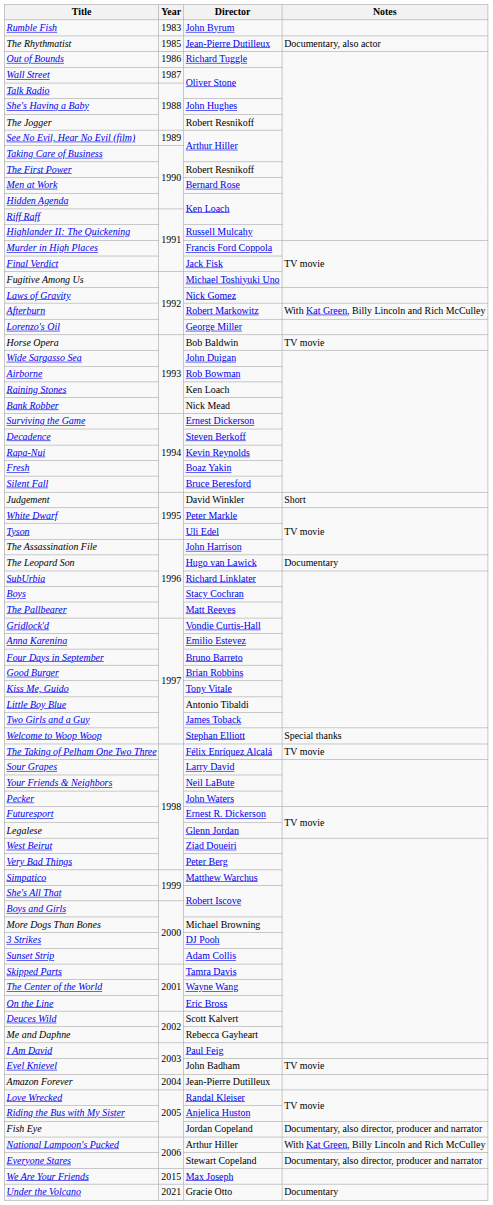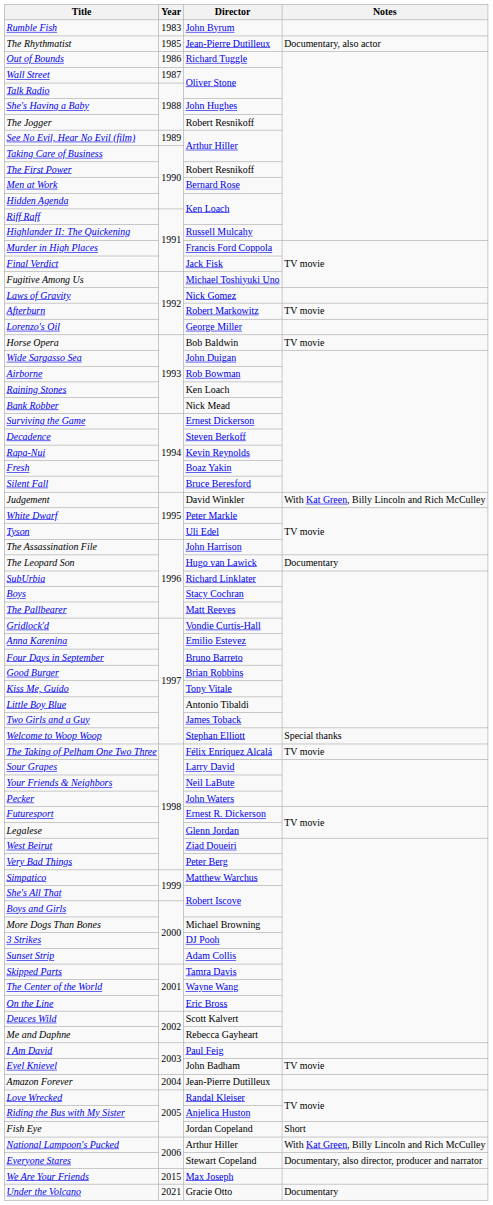Afterburn | Notes: With Kat Green, Billy Lincoln and Rich McCulley -> TV movie
Judgement | Notes: Short -> With Kat Green, Billy Lincoln and Rich McCulley
Fish Eye | Notes: Documentary, also director, producer and narrator -> Short
